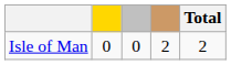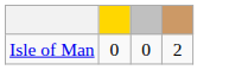- column: Total | 2
